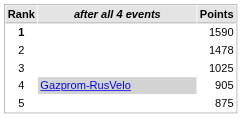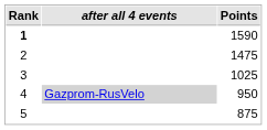2 | Points: 1478 -> 1475
4 | Points: 905 -> 950
